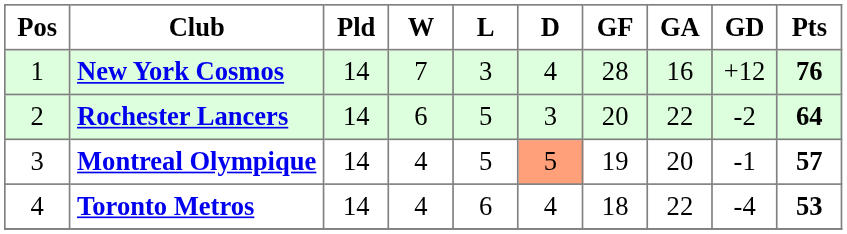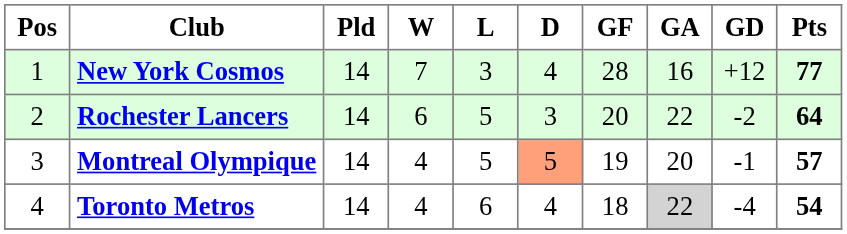New York Cosmos | Pts: 76 -> 77
Toronto Metros | GA: no background -> lightgrey background
Toronto Metros | Pts: 53 -> 54
